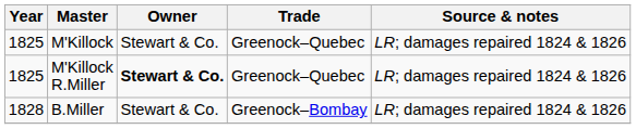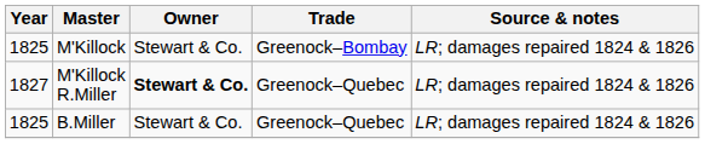M'Killock | Trade: Greenock–Quebec -> Greenock–Bombay
M'Killock R.Miller | Year: 1825 -> 1827
B.Miller | Year: 1828 -> 1825
B.Miller | Trade: Greenock–Bombay -> Greenock–Quebec
